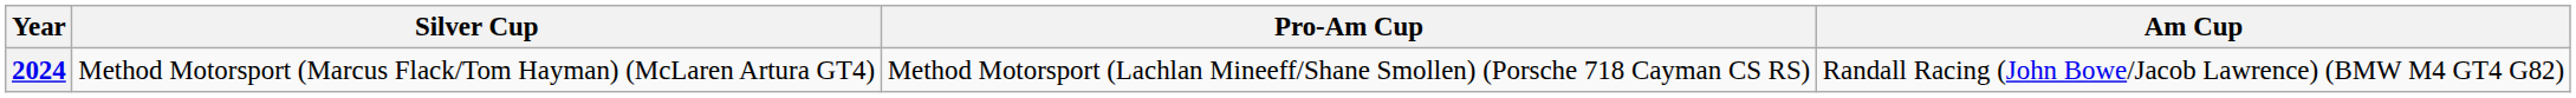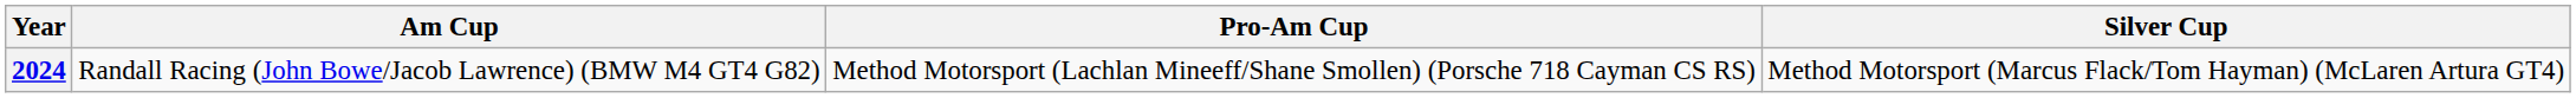columns swapped: Silver Cup <-> Am Cup
